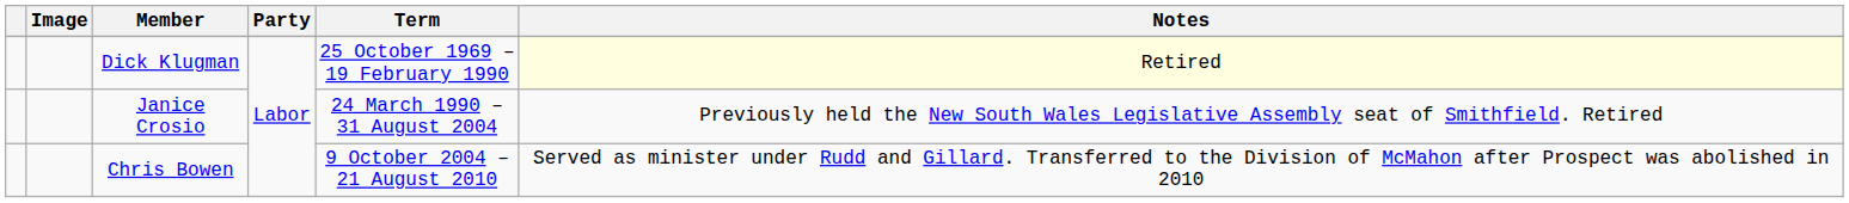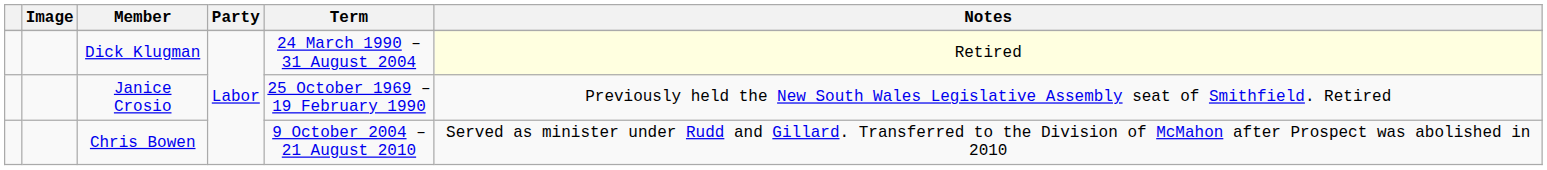Dick Klugman | Term: 25 October 1969 – 19 February 1990 -> 24 March 1990 – 31 August 2004
Janice Crosio | Term: 24 March 1990 – 31 August 2004 -> 25 October 1969 – 19 February 1990
